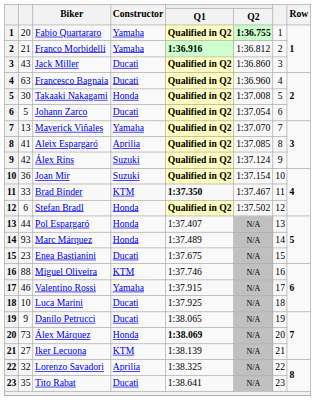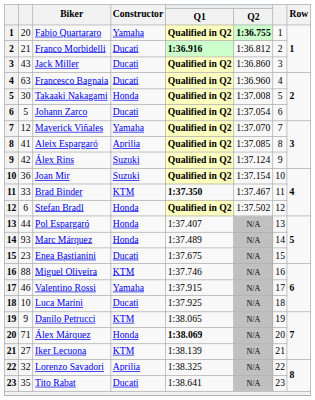Franco Morbidelli | Constructor: Yamaha -> Ducati
Maverick Viñales | column 2: 13 -> 12
Danilo Petrucci | Constructor: Ducati -> KTM
Álex Márquez | column 2: 73 -> 71
